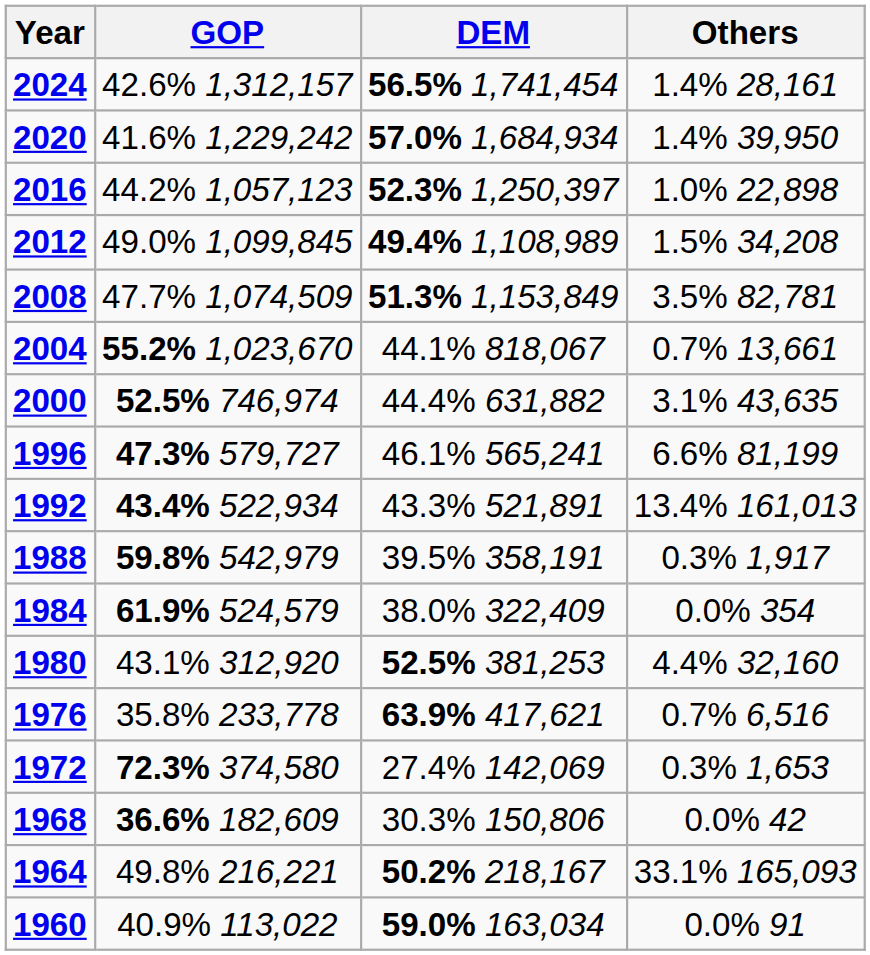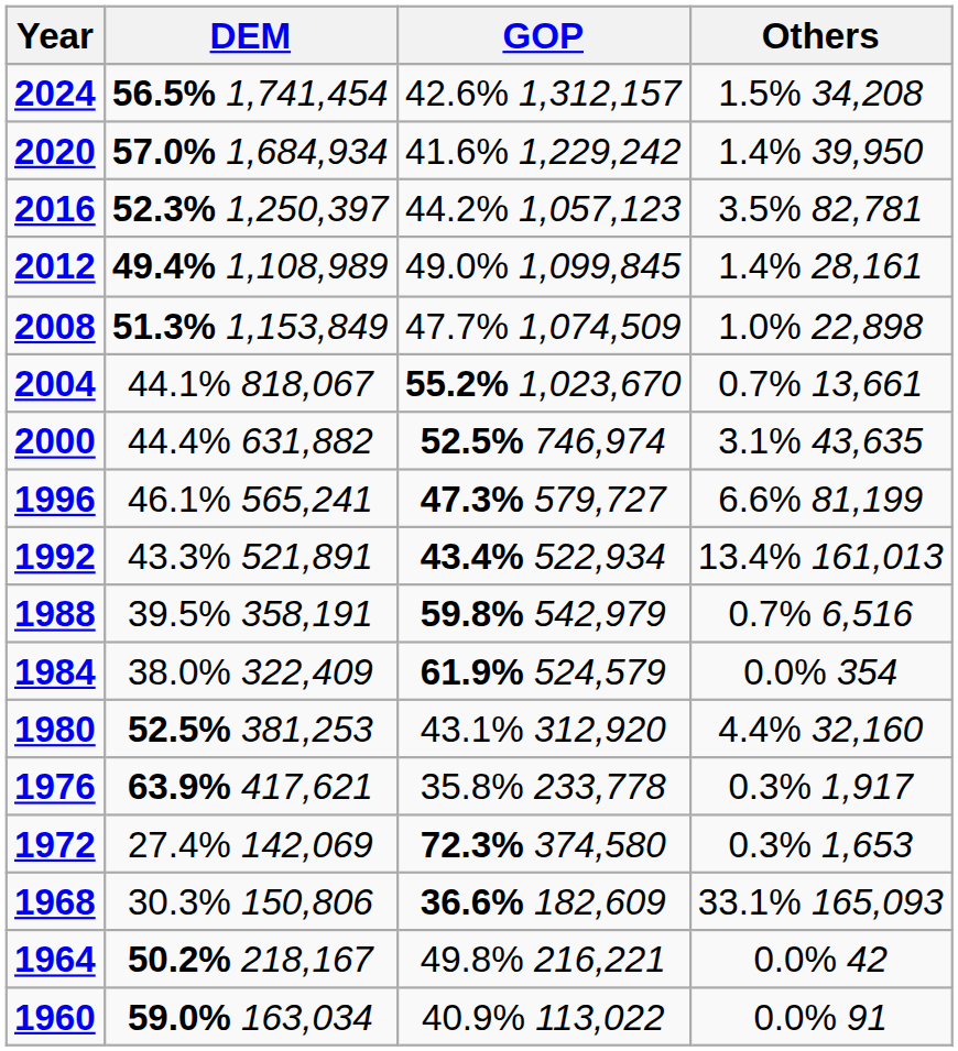columns swapped: DEM <-> GOP
2024 | Others: 1.4% 28,161 -> 1.5% 34,208
2016 | Others: 1.0% 22,898 -> 3.5% 82,781
2012 | Others: 1.5% 34,208 -> 1.4% 28,161
2008 | Others: 3.5% 82,781 -> 1.0% 22,898
1988 | Others: 0.3% 1,917 -> 0.7% 6,516
1976 | Others: 0.7% 6,516 -> 0.3% 1,917
1968 | Others: 0.0% 42 -> 33.1% 165,093
1964 | Others: 33.1% 165,093 -> 0.0% 42
